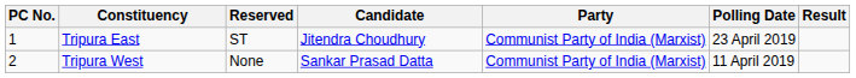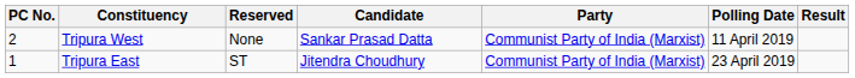rows swapped: Tripura East <-> Tripura West
